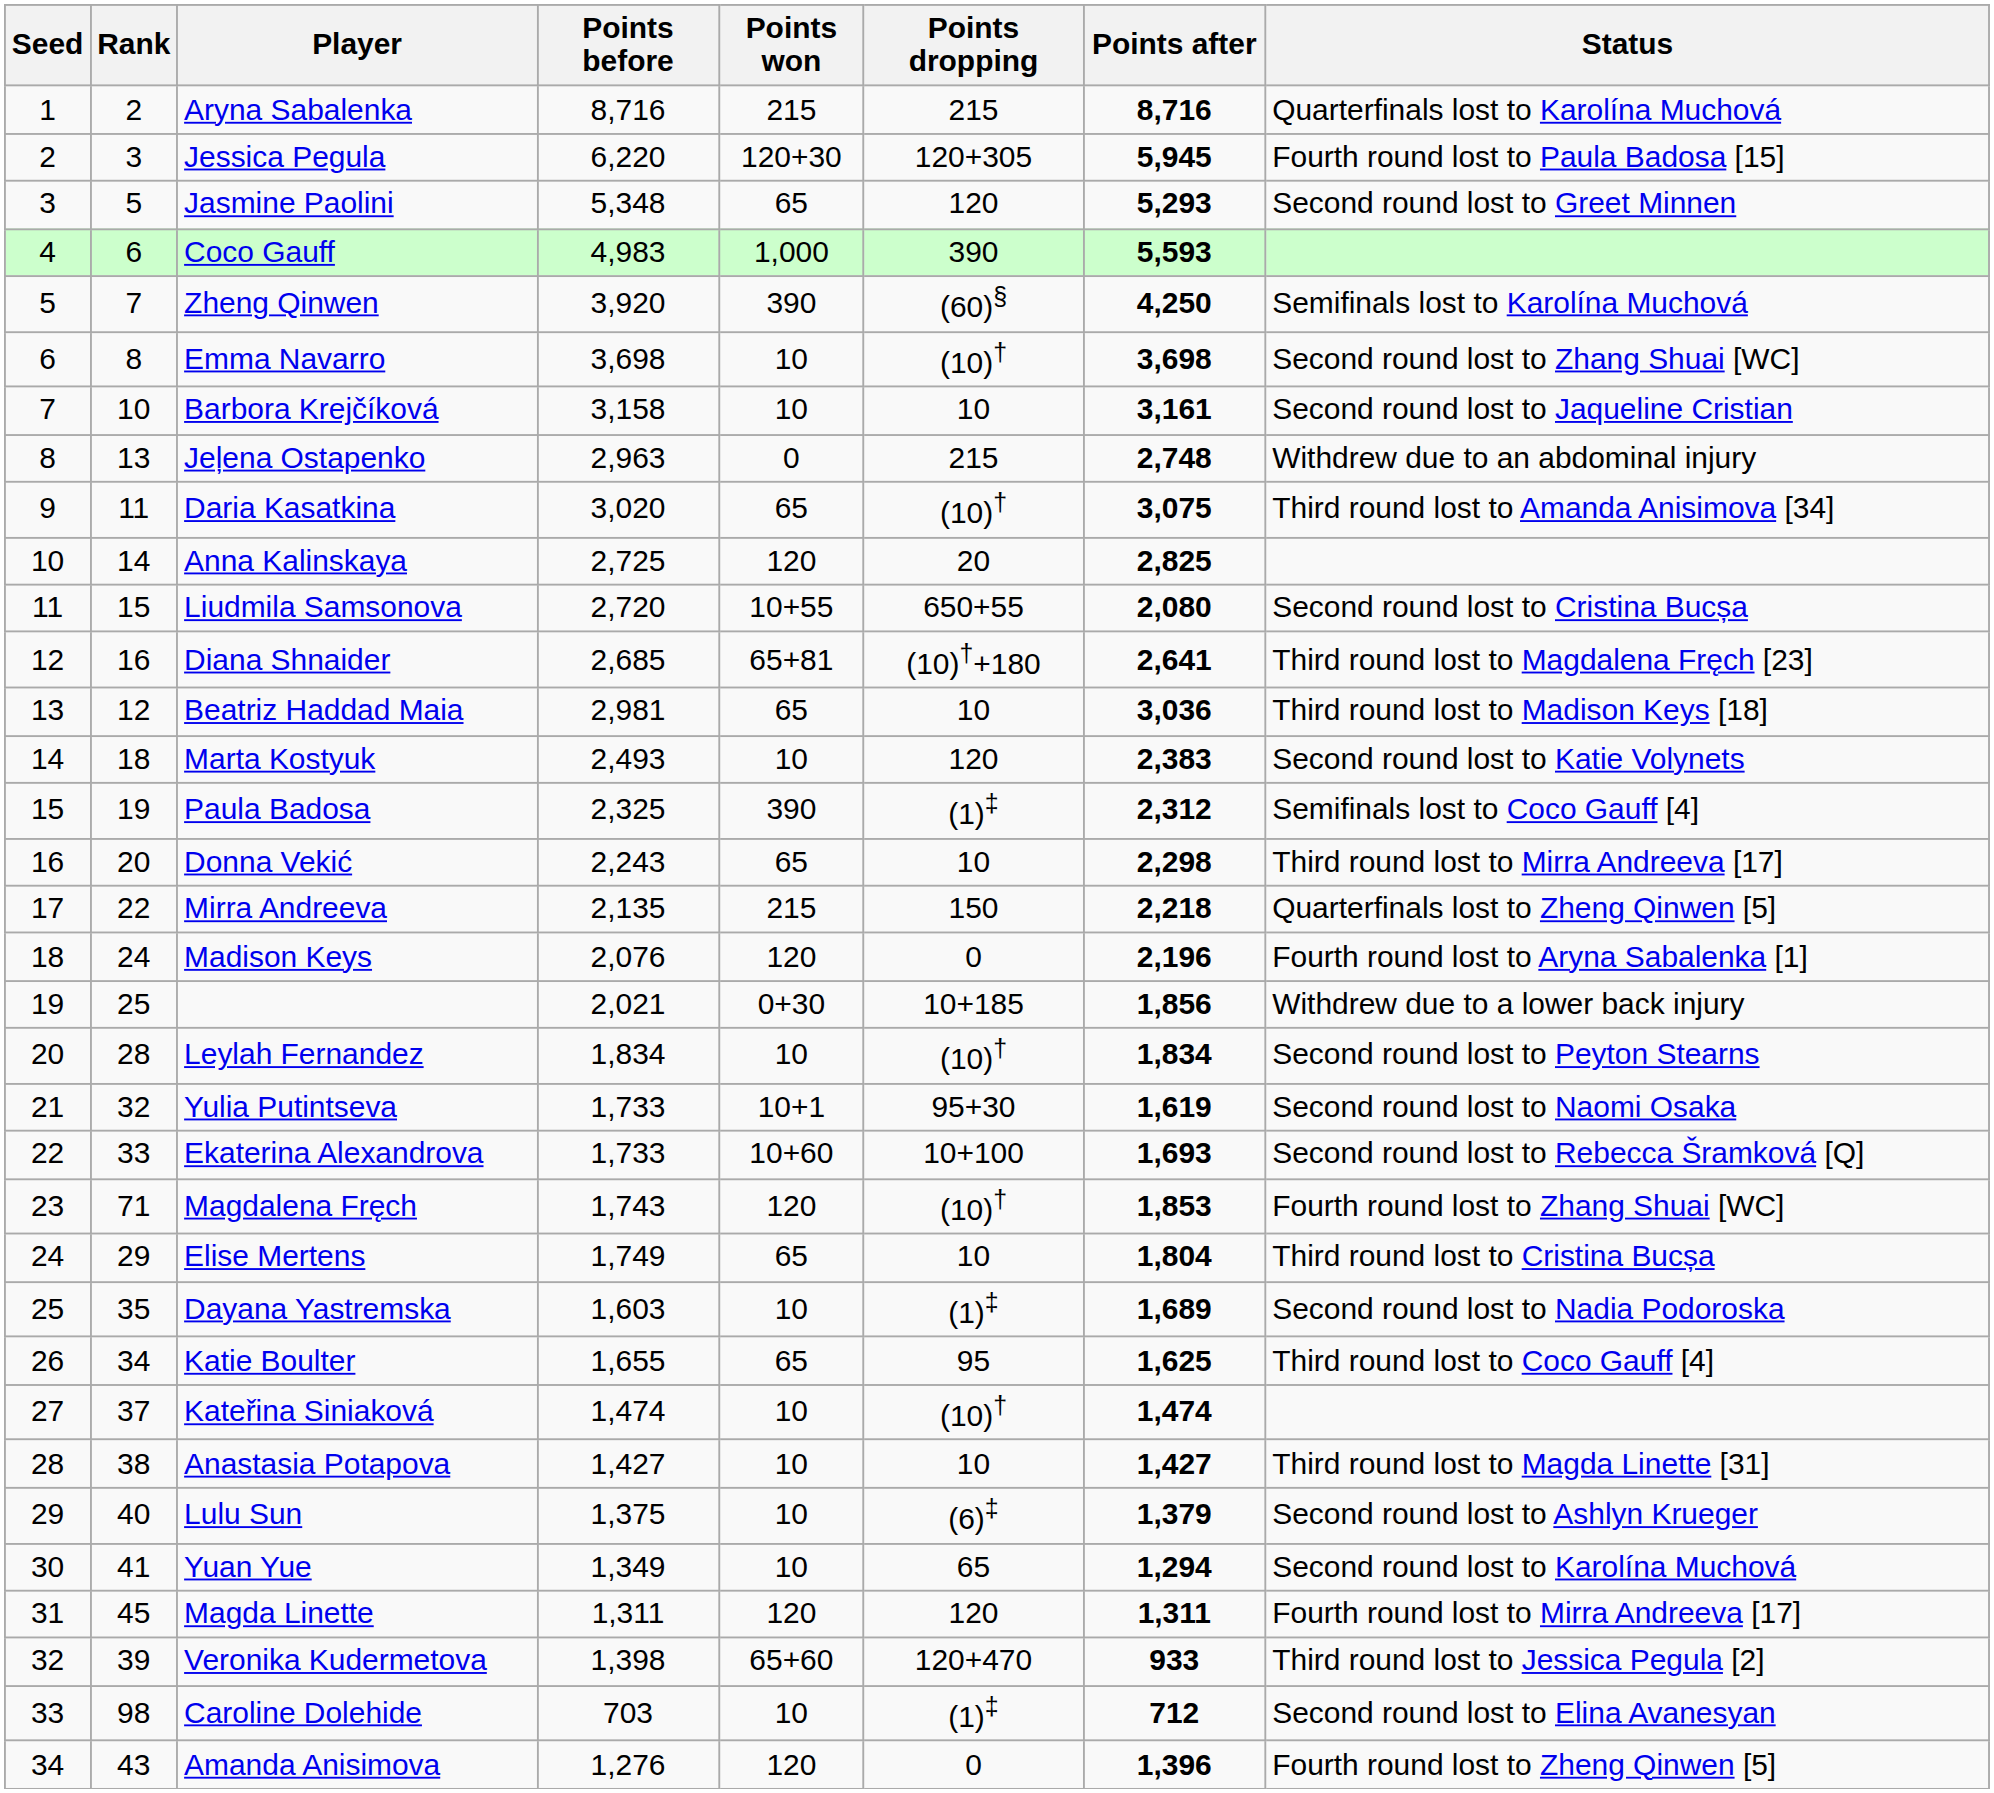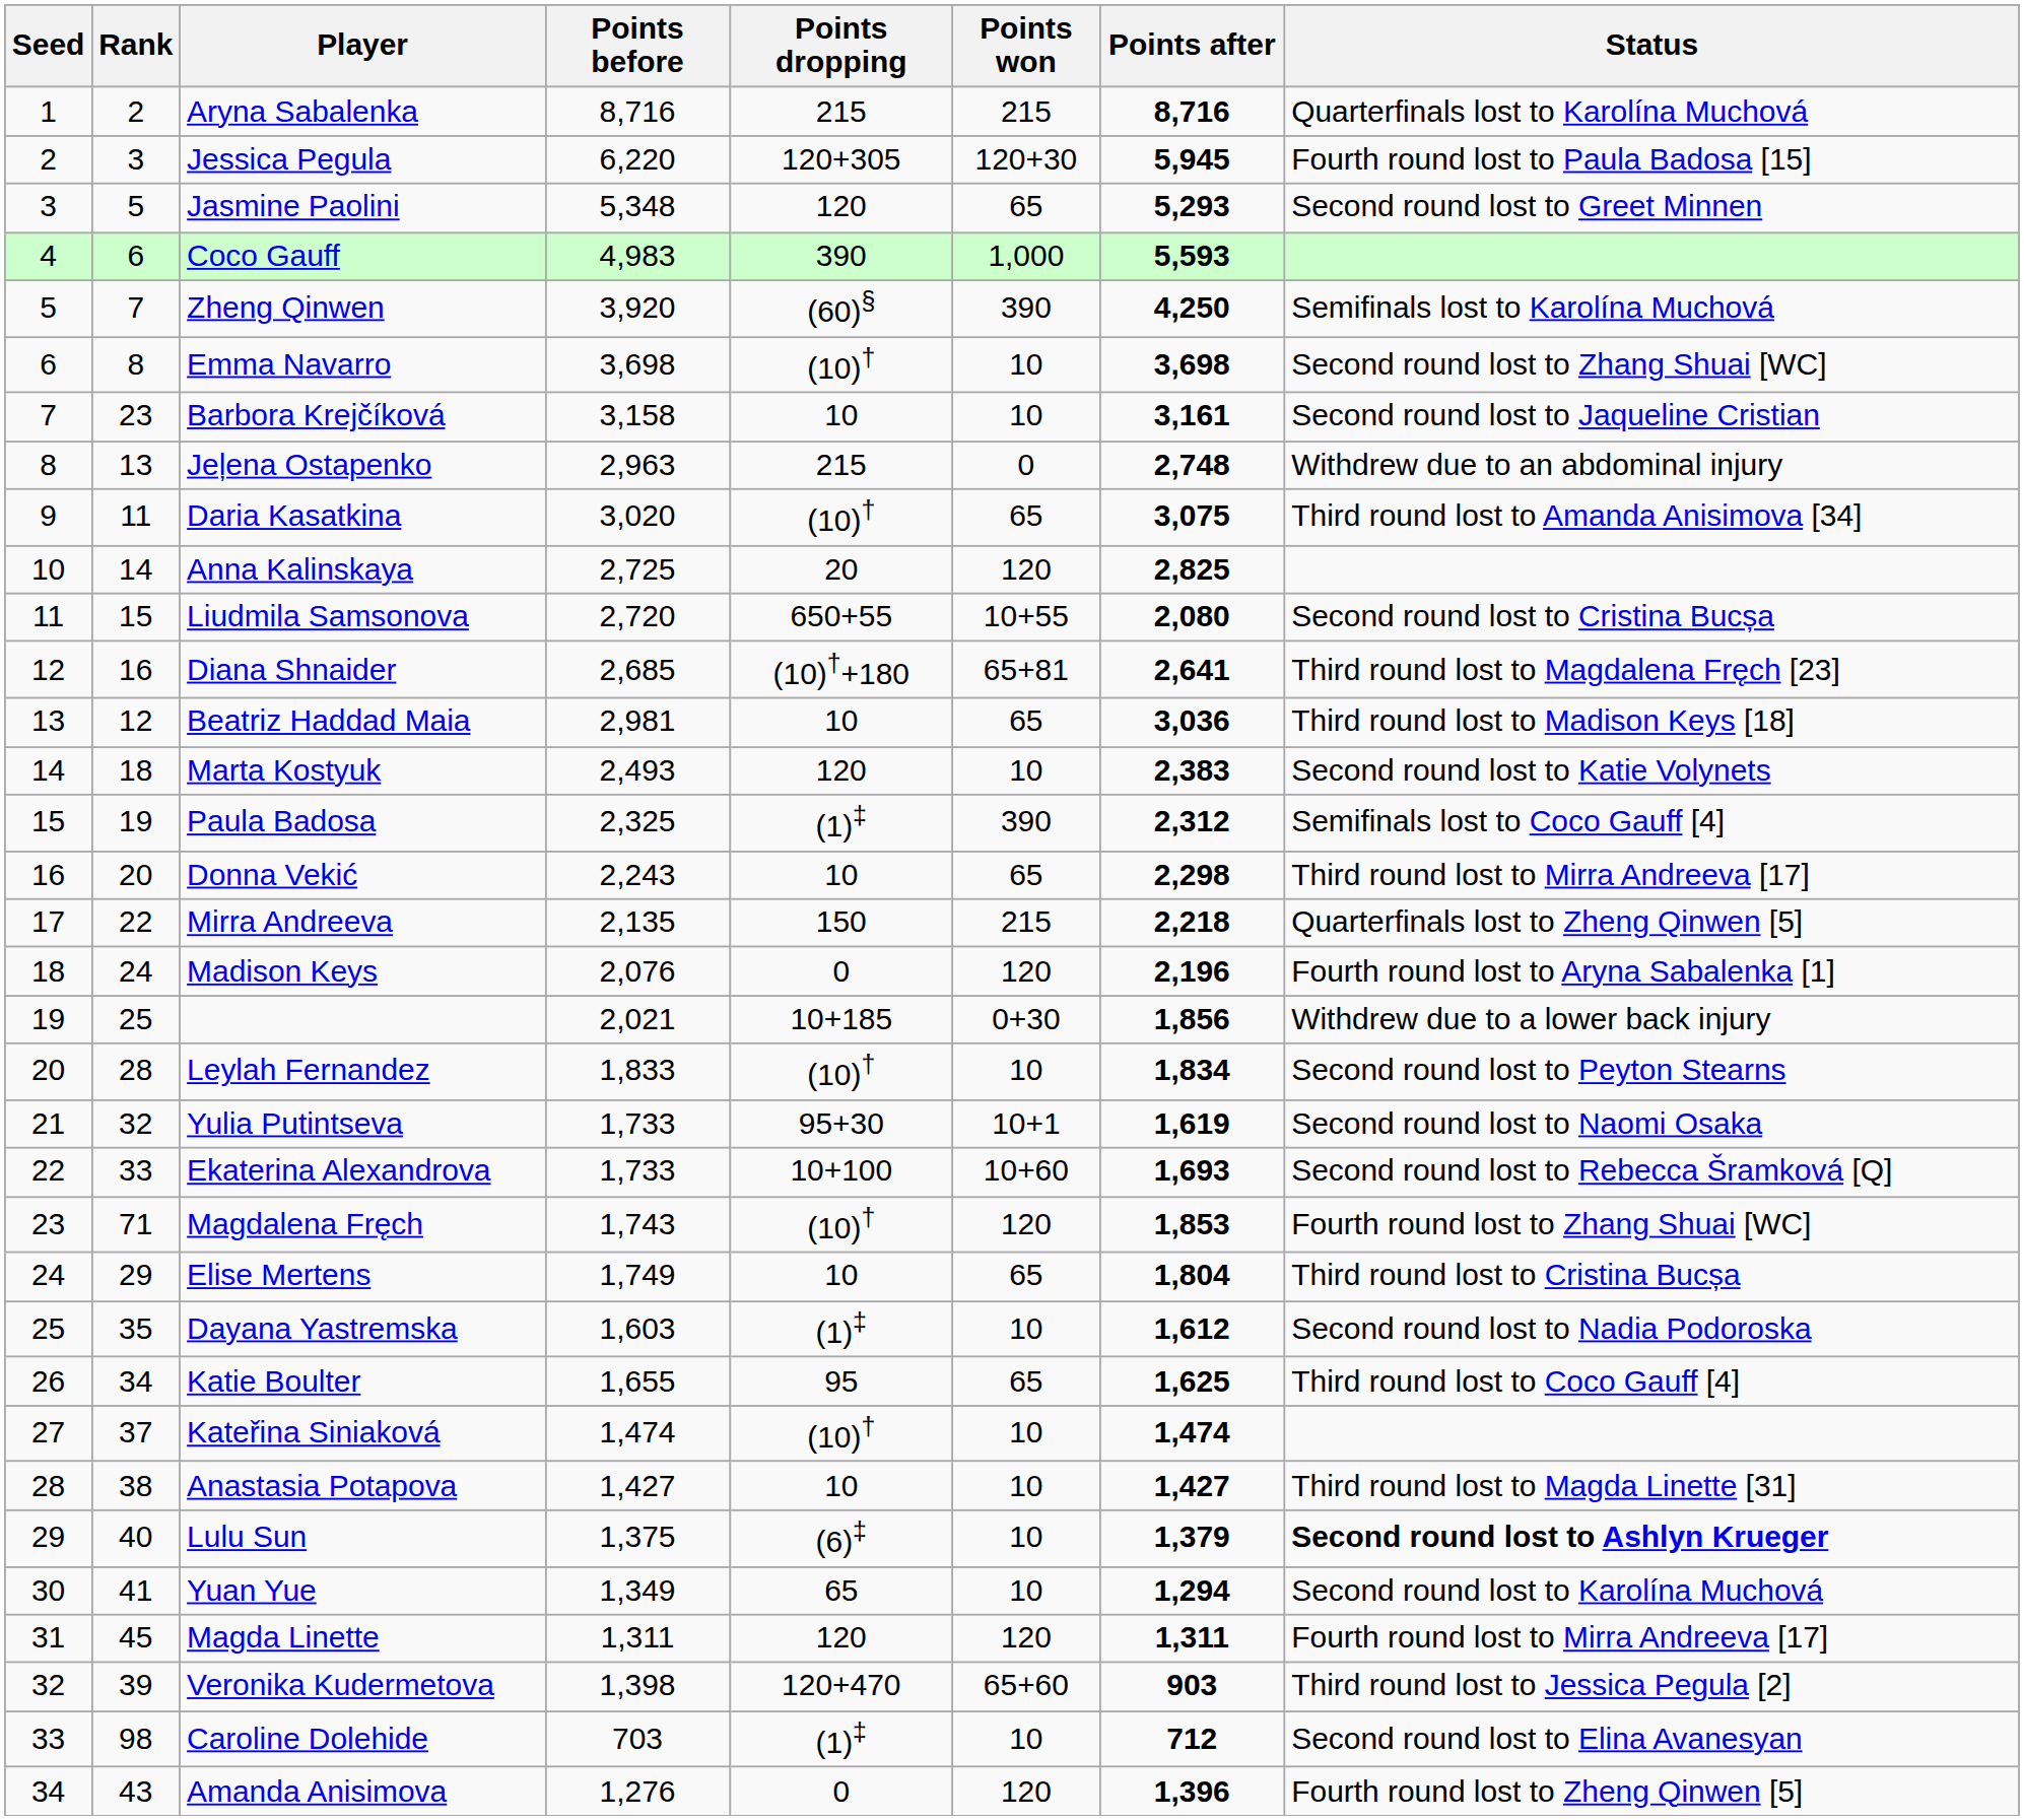columns swapped: Points dropping <-> Points won
Barbora Krejčíková | Rank: 10 -> 23
Leylah Fernandez | Points before: 1,834 -> 1,833
Dayana Yastremska | Points after: 1,689 -> 1,612
Lulu Sun | Status: normal -> bold
Veronika Kudermetova | Points after: 933 -> 903
